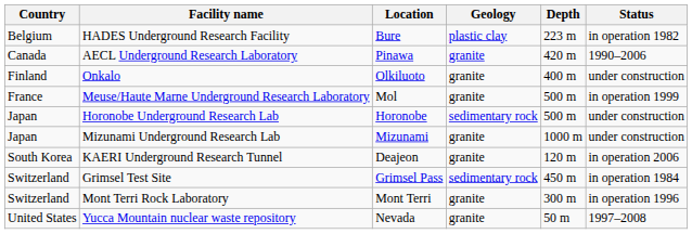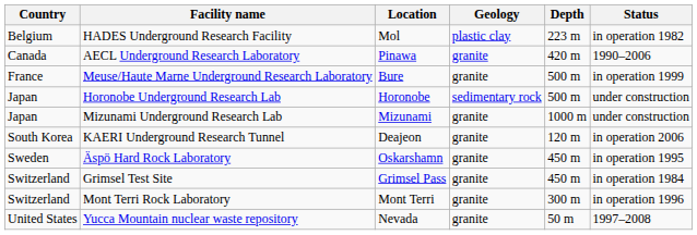HADES Underground Research Facility | Location: Bure -> Mol
- row: Finland | Onkalo | Olkiluoto | granite | 400 m | under construction
Meuse/Haute Marne Underground Research Laboratory | Location: Mol -> Bure
+ row: Sweden | Äspö Hard Rock Laboratory | Oskarshamn | granite | 450 m | in operation 1995
Grimsel Test Site | Geology: sedimentary rock -> granite
